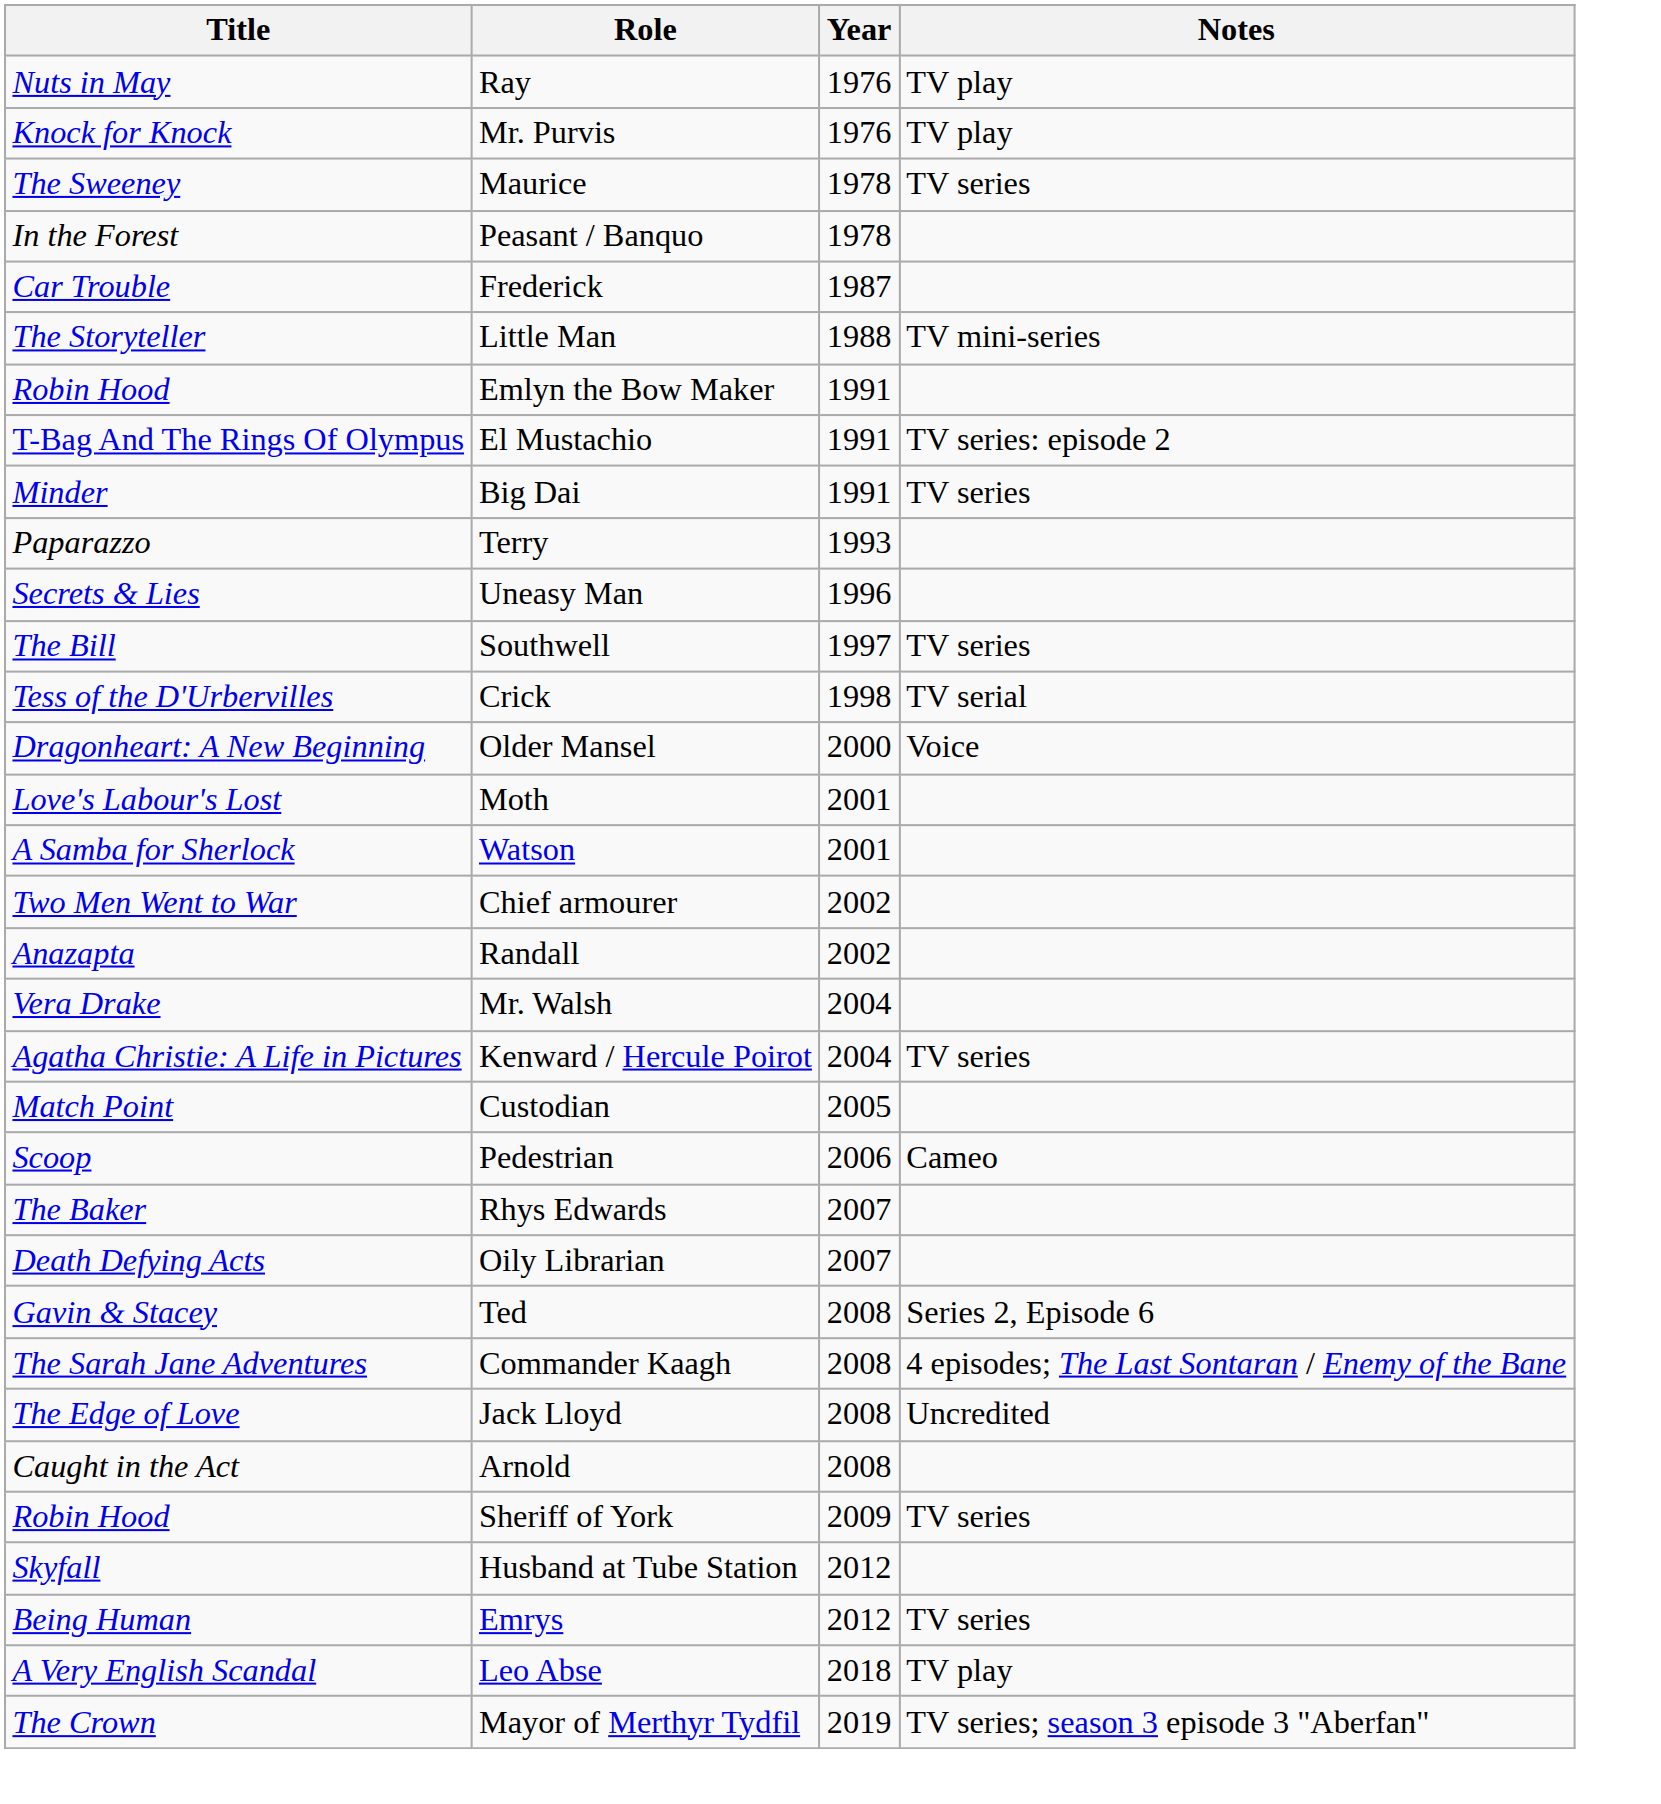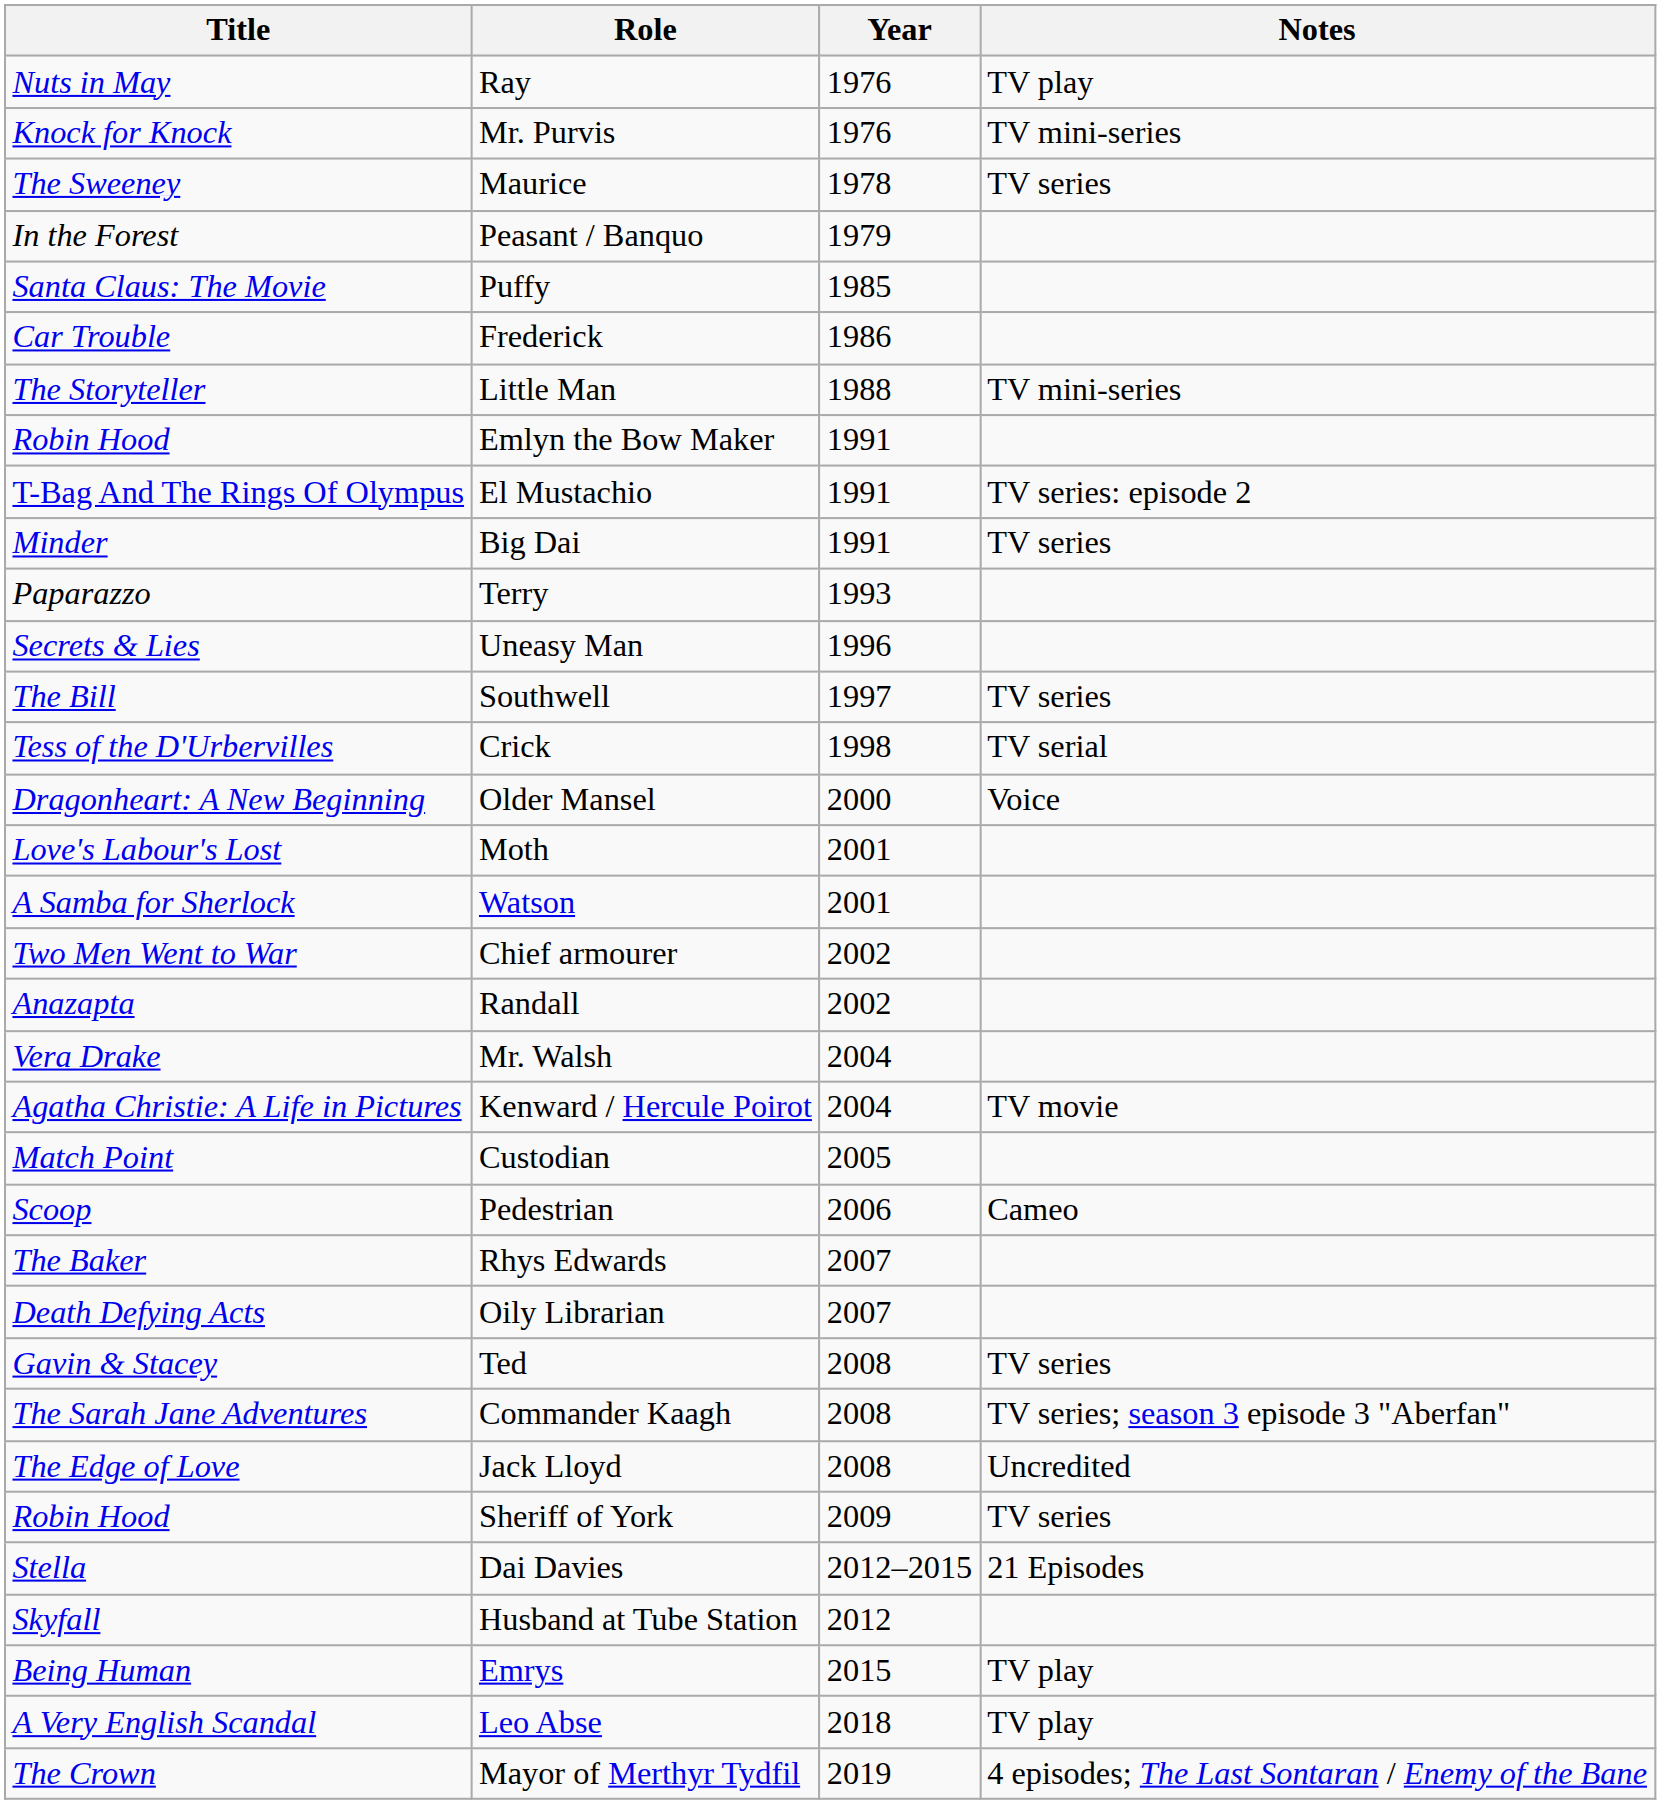Mr. Purvis | Notes: TV play -> TV mini-series
Peasant / Banquo | Year: 1978 -> 1979
+ row: Santa Claus: The Movie | Puffy | 1985
Frederick | Year: 1987 -> 1986
Kenward / Hercule Poirot | Notes: TV series -> TV movie
Ted | Notes: Series 2, Episode 6 -> TV series
Commander Kaagh | Notes: 4 episodes; The Last Sontaran / Enemy of the Bane -> TV series; season 3 episode 3 "Aberfan"
- row: Caught in the Act | Arnold | 2008
+ row: Stella | Dai Davies | 2012–2015 | 21 Episodes
Emrys | Year: 2012 -> 2015
Emrys | Notes: TV series -> TV play
Mayor of Merthyr Tydfil | Notes: TV series; season 3 episode 3 "Aberfan" -> 4 episodes; The Last Sontaran / Enemy of the Bane
